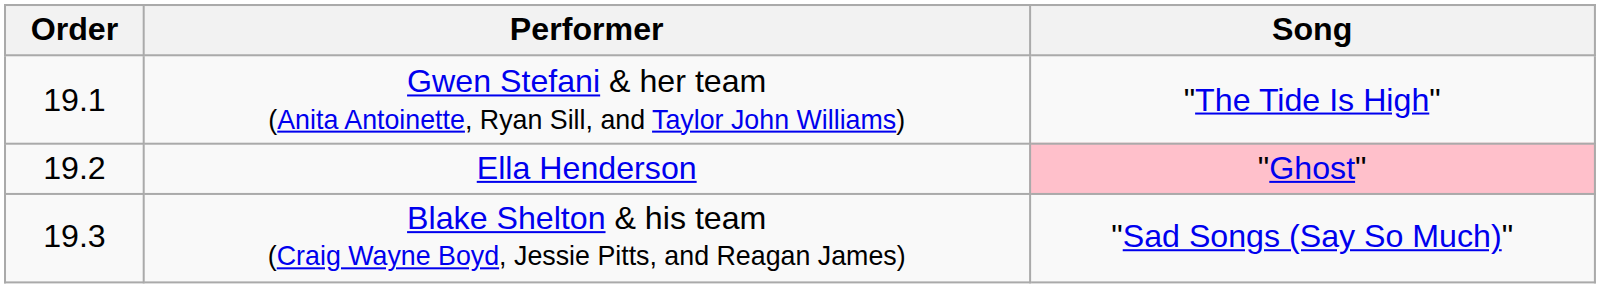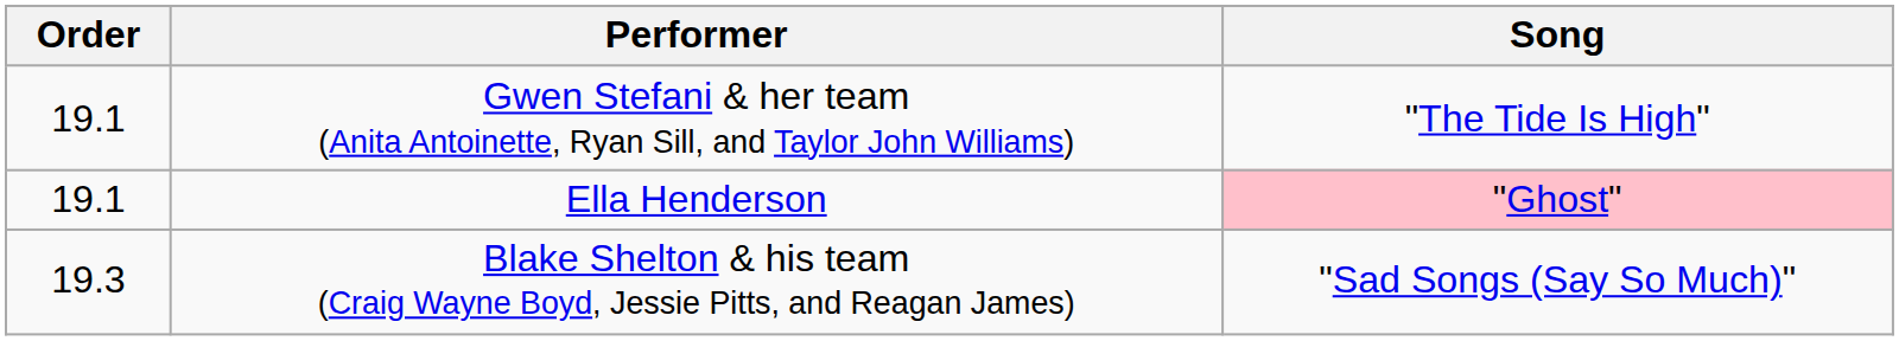Ella Henderson | Order: 19.2 -> 19.1
